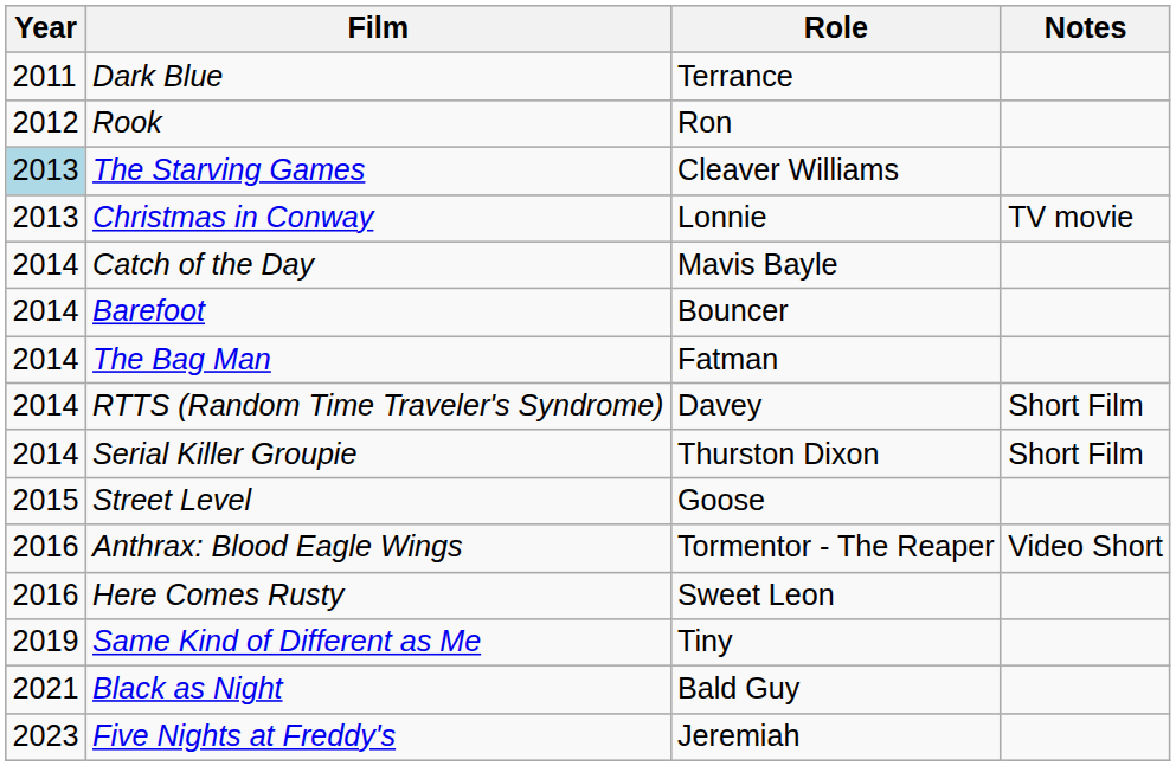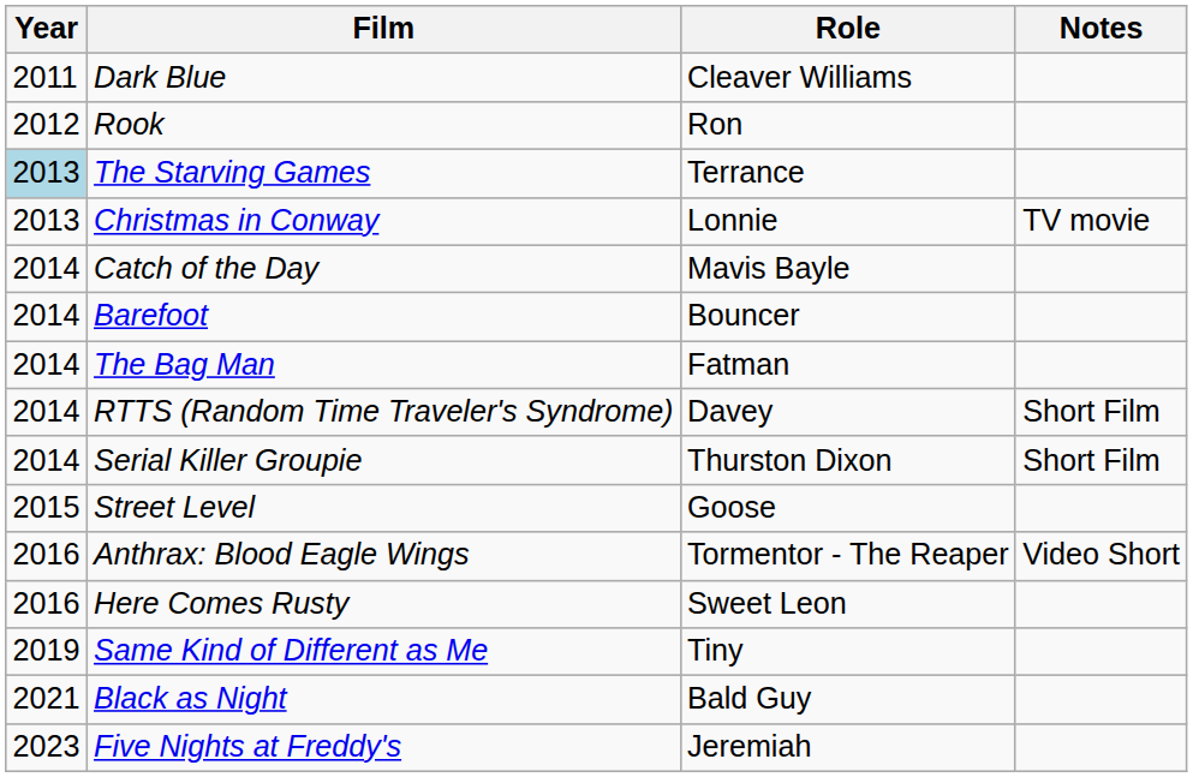Dark Blue | Role: Terrance -> Cleaver Williams
The Starving Games | Role: Cleaver Williams -> Terrance
